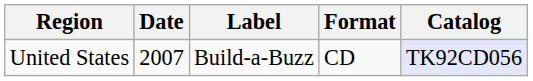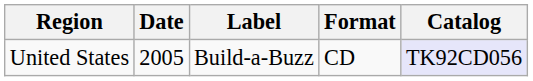United States | Date: 2007 -> 2005
